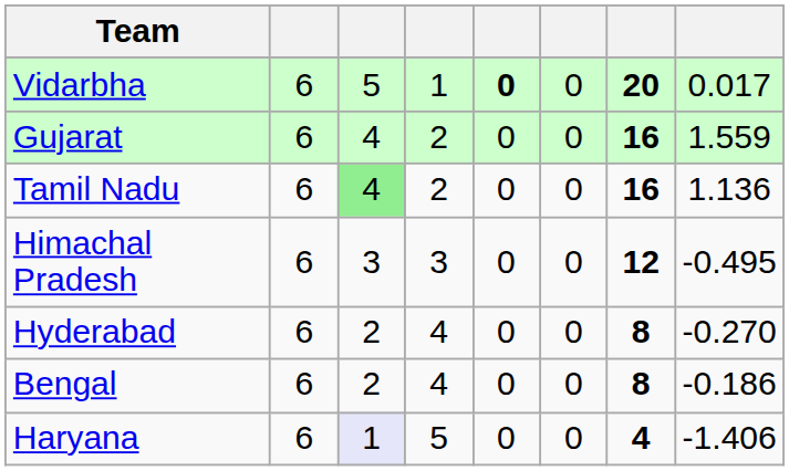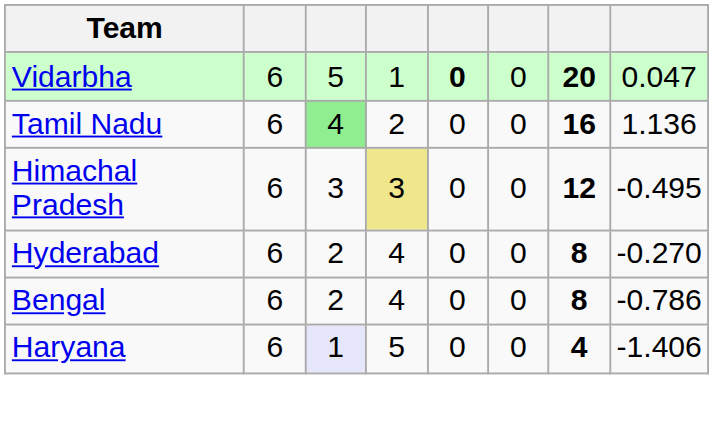Vidarbha | column 8: 0.017 -> 0.047
- row: Gujarat | 6 | 4 | 2 | 0 | 0 | 16 | 1.559
Himachal Pradesh | column 4: no background -> khaki background
Bengal | column 8: -0.186 -> -0.786
